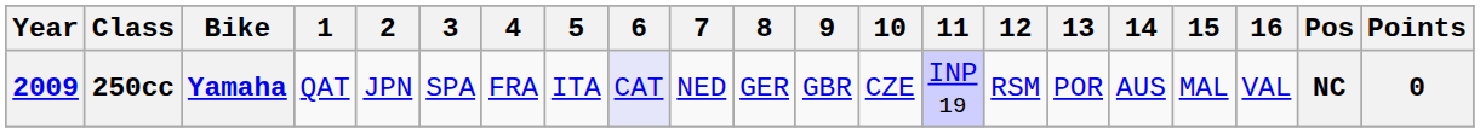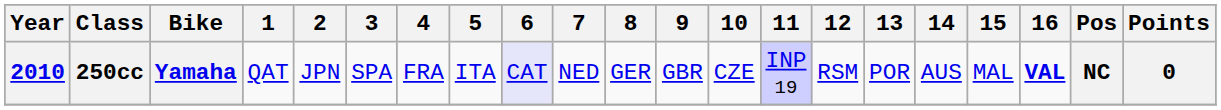250cc | Year: 2009 -> 2010
250cc | 16: normal -> bold
